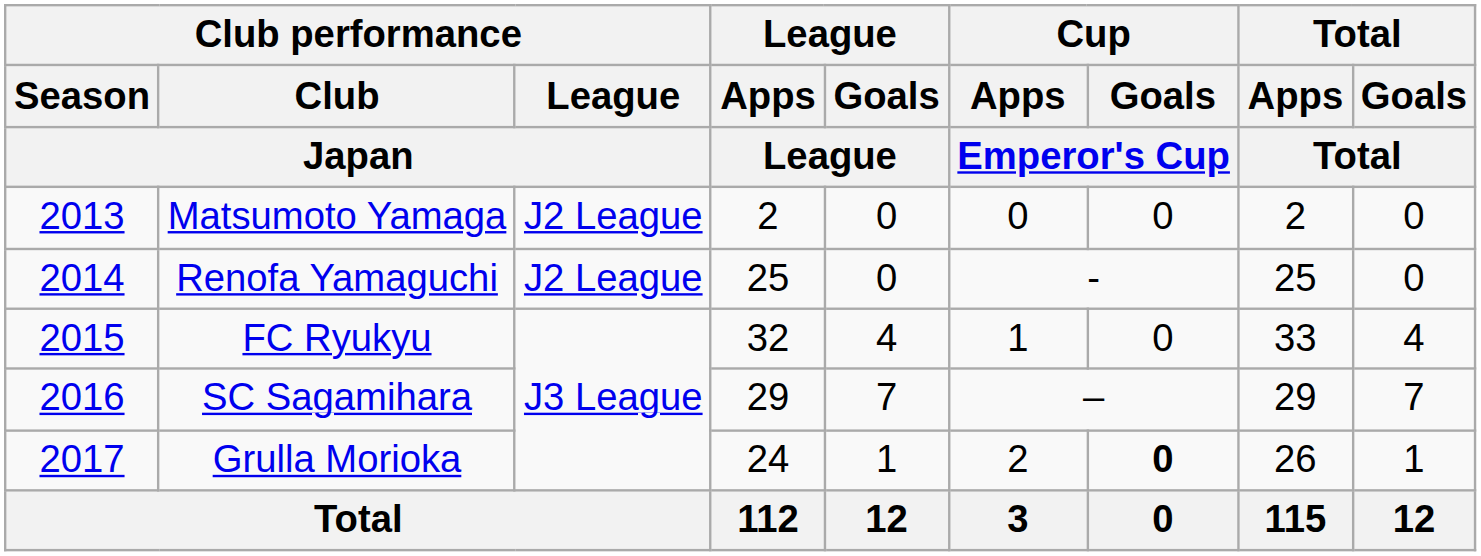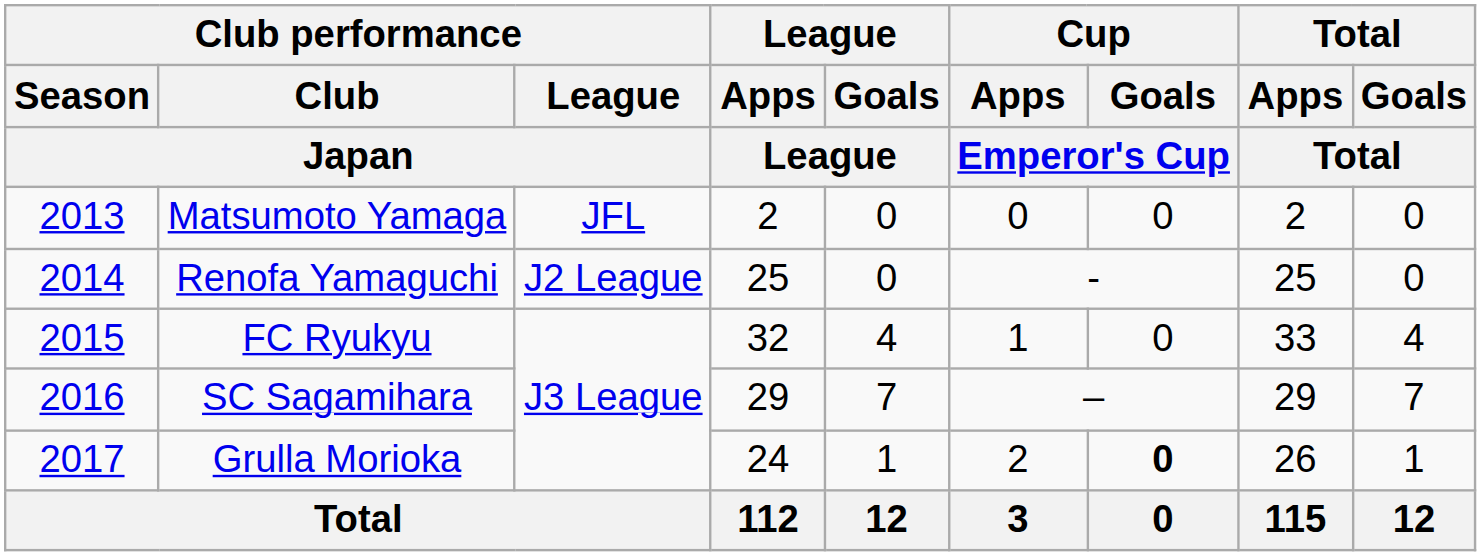Matsumoto Yamaga | Club performance / League / Japan: J2 League -> JFL
